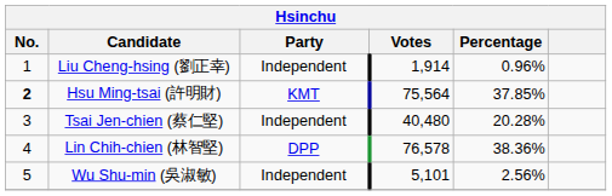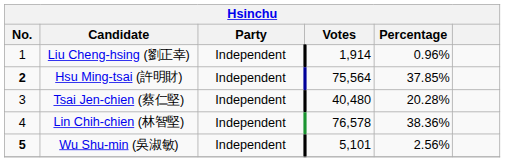Hsu Ming-tsai (許明財) | Party: KMT -> Independent
Lin Chih-chien (林智堅) | Party: DPP -> Independent
Wu Shu-min (吳淑敏) | No.: normal -> bold
